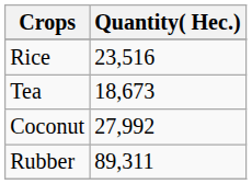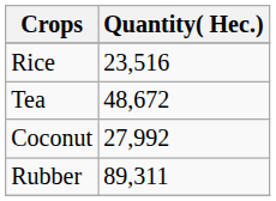Tea | Quantity( Hec.): 18,673 -> 48,672
